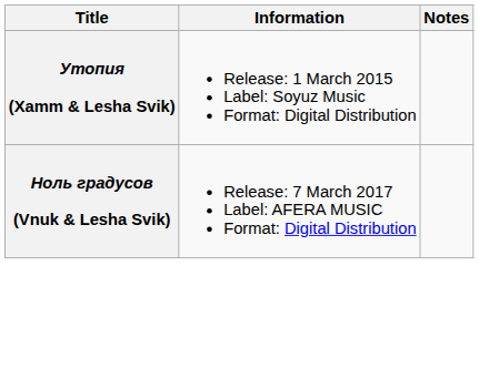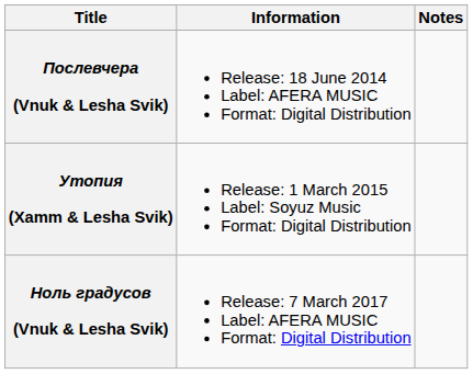+ row: Послевчера (Vnuk & Lesha Svik) | Release: 18 June 2014 Label: AFERA MUSIC Format: Digital Distribution
